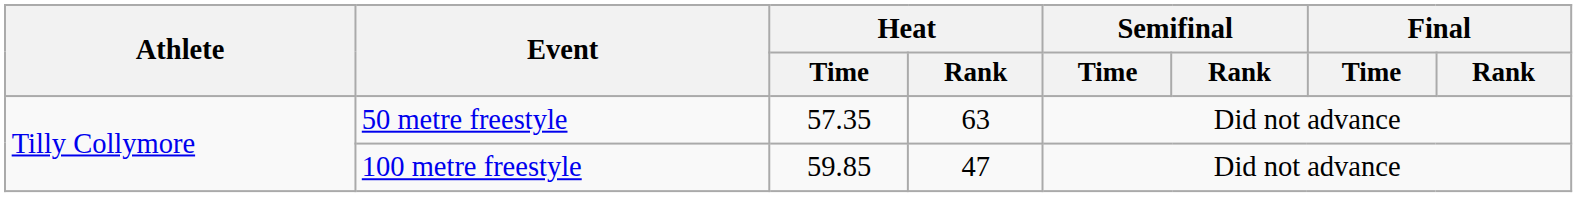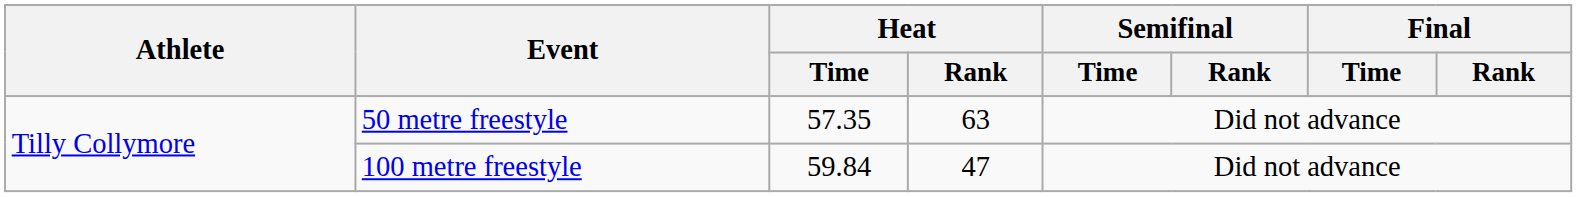100 metre freestyle | Heat / Time: 59.85 -> 59.84
